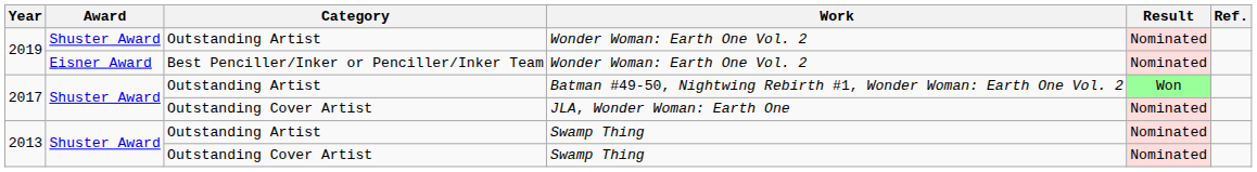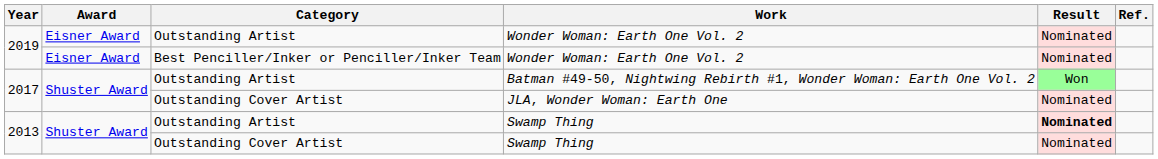Outstanding Artist / Wonder Woman: Earth One Vol. 2 | Award: Shuster Award -> Eisner Award
Outstanding Artist / Swamp Thing | Result: normal -> bold
